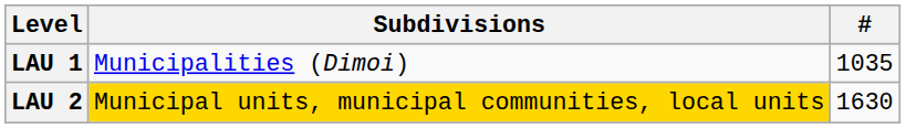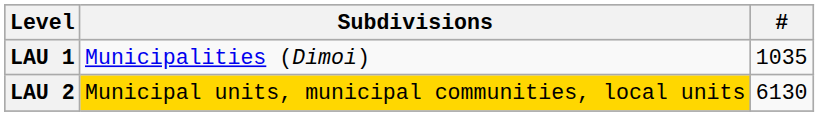LAU 2 | #: 1630 -> 6130
